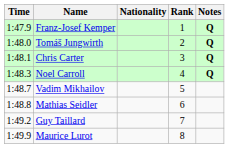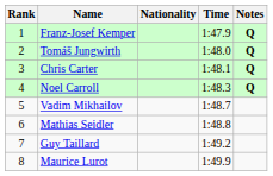columns swapped: Rank <-> Time
